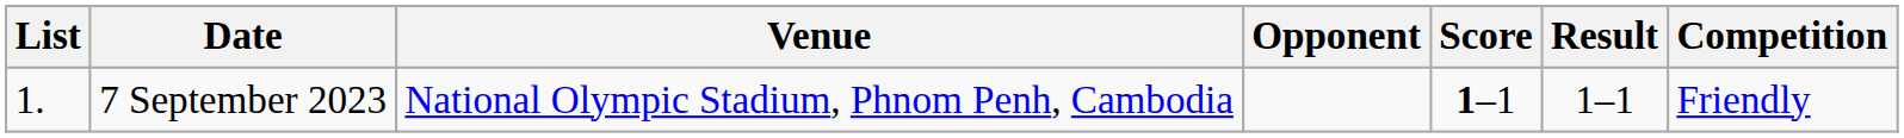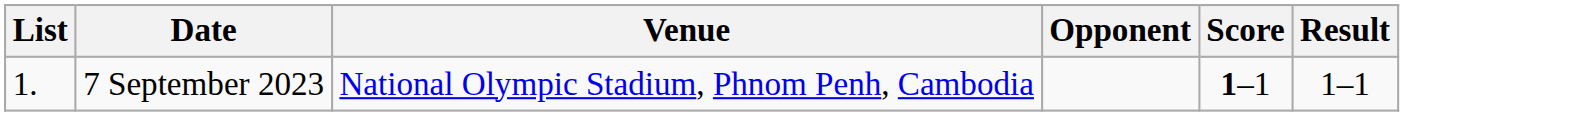- column: Competition | Friendly
